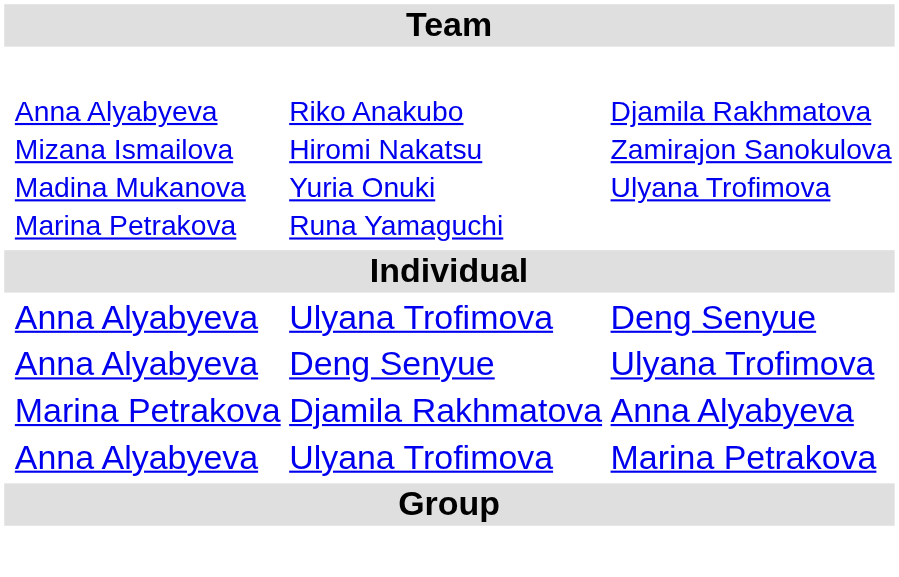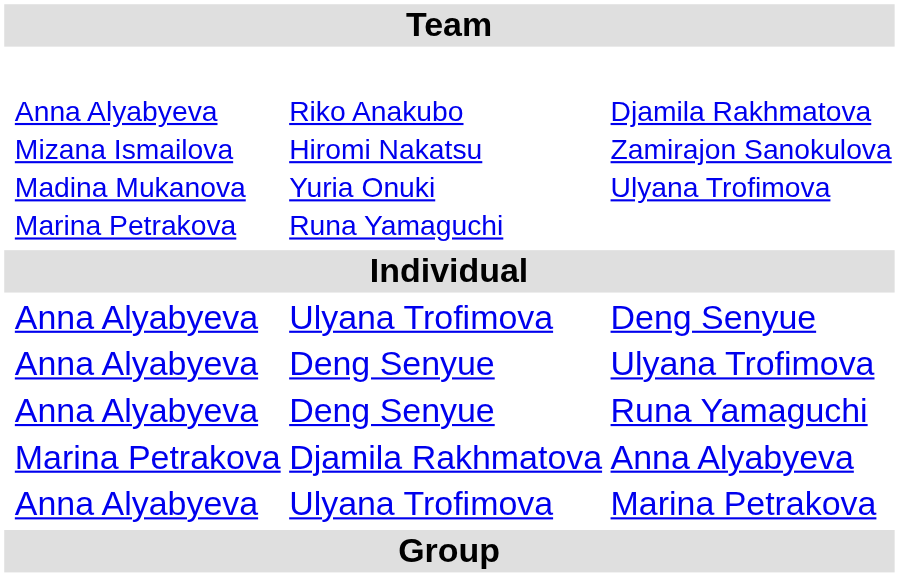+ row: Anna Alyabyeva | Deng Senyue | Runa Yamaguchi
